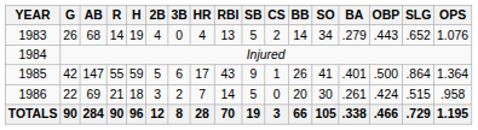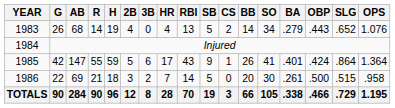1985 | OBP: .500 -> .424
1986 | OBP: .424 -> .500
